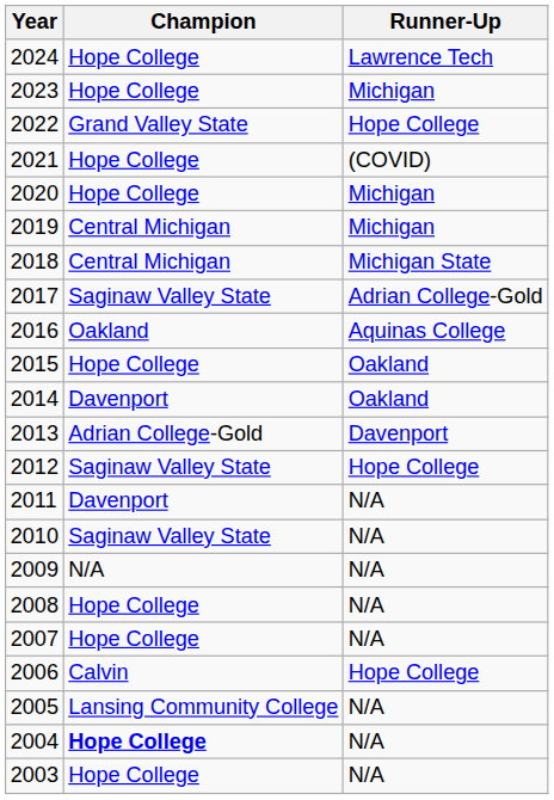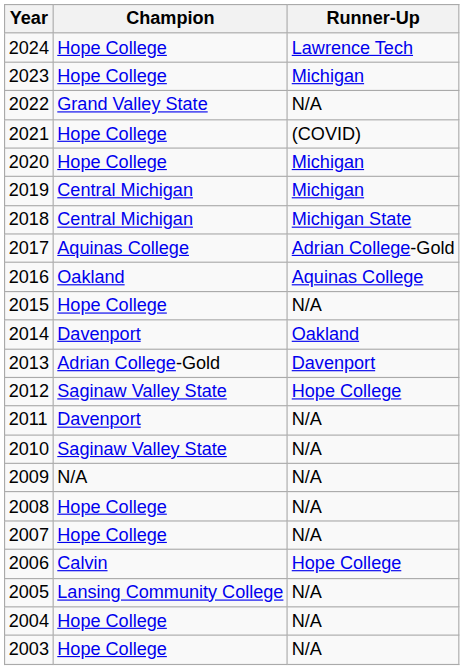2022 | Runner-Up: Hope College -> N/A
2017 | Champion: Saginaw Valley State -> Aquinas College
2015 | Runner-Up: Oakland -> N/A
2004 | Champion: bold -> normal
